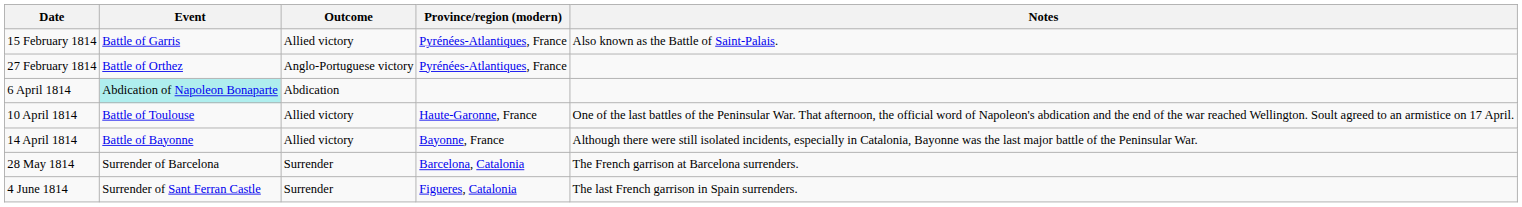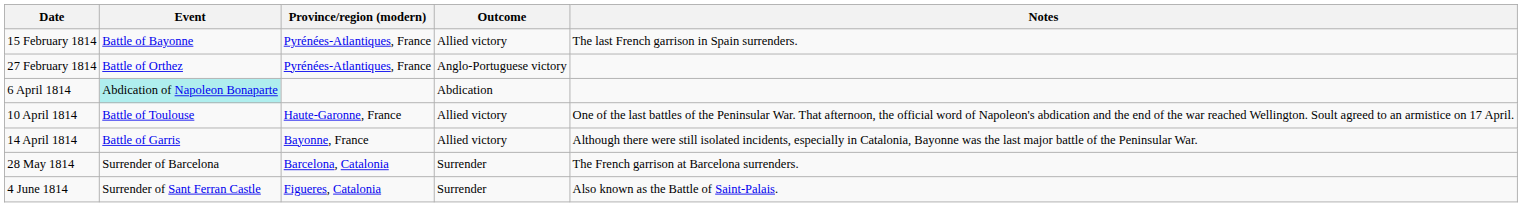columns swapped: Province/region (modern) <-> Outcome
15 February 1814 | Event: Battle of Garris -> Battle of Bayonne
15 February 1814 | Notes: Also known as the Battle of Saint-Palais. -> The last French garrison in Spain surrenders.
14 April 1814 | Event: Battle of Bayonne -> Battle of Garris
4 June 1814 | Notes: The last French garrison in Spain surrenders. -> Also known as the Battle of Saint-Palais.
